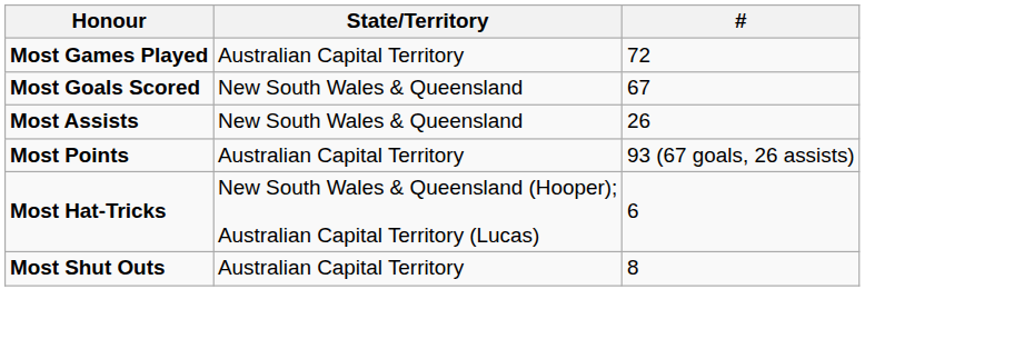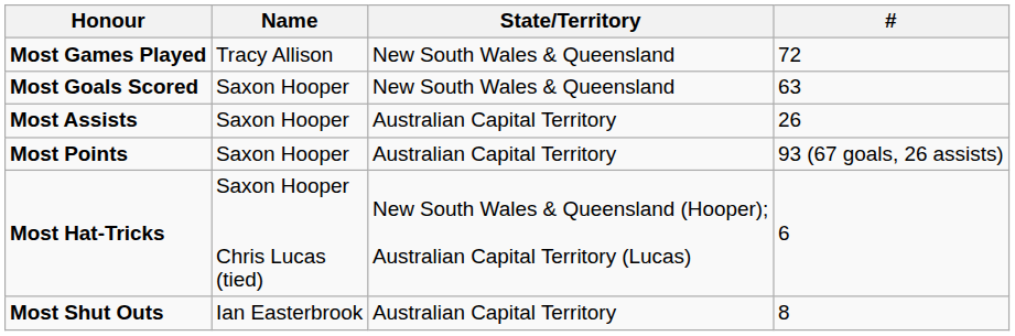+ column: Name | Tracy Allison | Saxon Hooper | Saxon Hooper | Saxon Hooper | Saxon Hooper Chris Lucas (tied) | Ian Easterbrook
Most Games Played | State/Territory: Australian Capital Territory -> New South Wales & Queensland
Most Goals Scored | #: 67 -> 63
Most Assists | State/Territory: New South Wales & Queensland -> Australian Capital Territory
